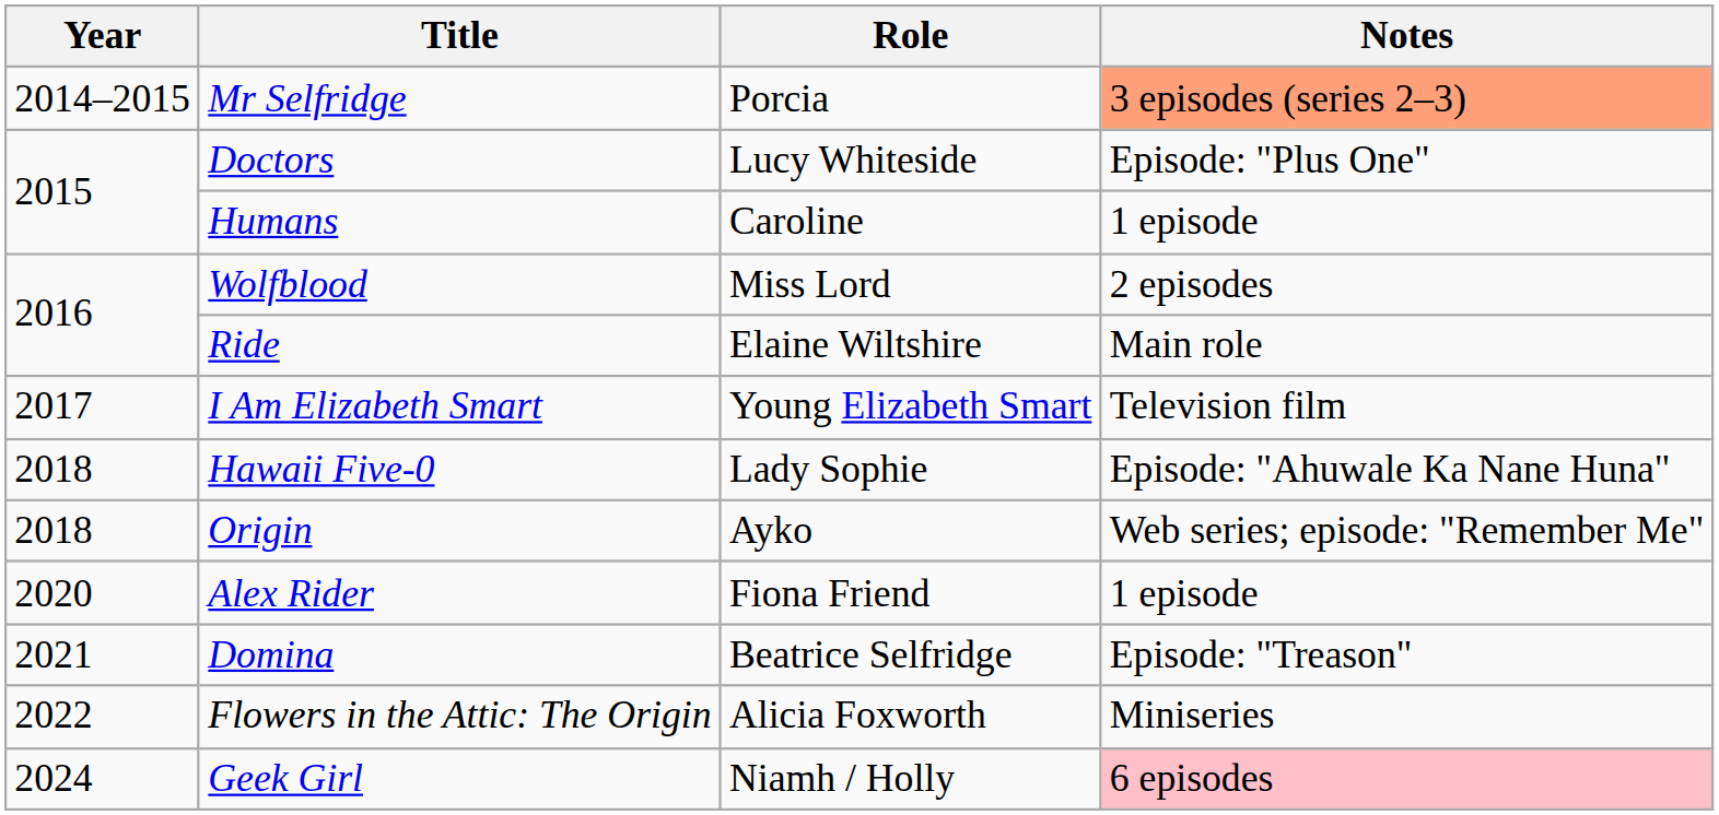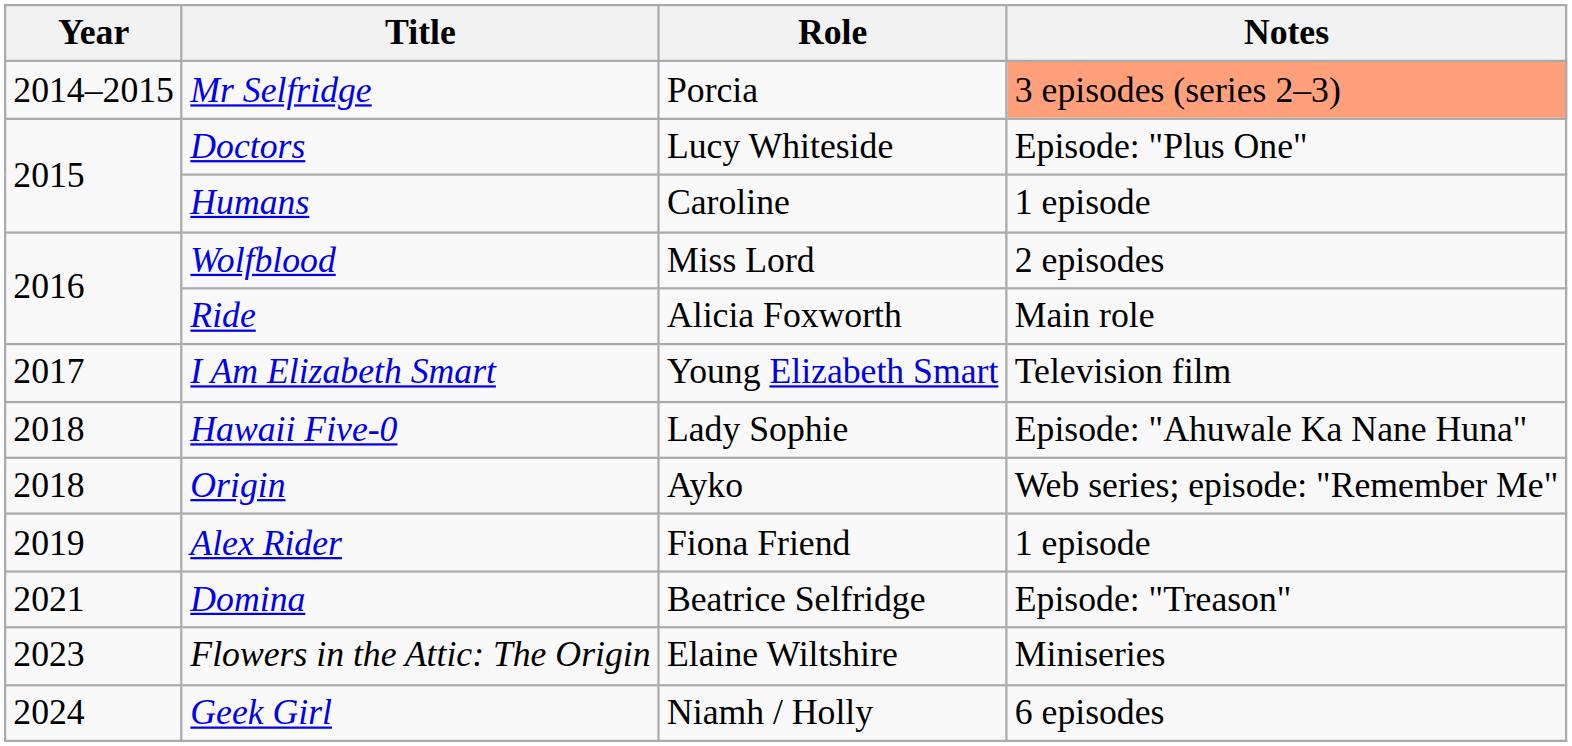Ride | Role: Elaine Wiltshire -> Alicia Foxworth
Alex Rider | Year: 2020 -> 2019
Flowers in the Attic: The Origin | Year: 2022 -> 2023
Flowers in the Attic: The Origin | Role: Alicia Foxworth -> Elaine Wiltshire
Geek Girl | Notes: pink background -> no background
